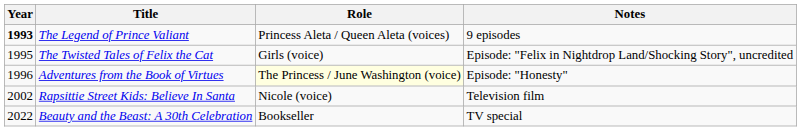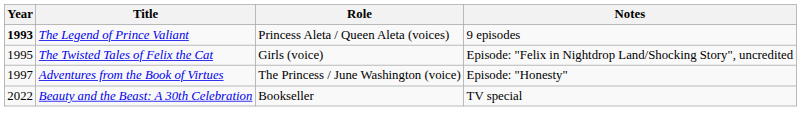Adventures from the Book of Virtues | Year: 1996 -> 1997
Adventures from the Book of Virtues | Role: lightyellow background -> no background
- row: 2002 | Rapsittie Street Kids: Believe In Santa | Nicole (voice) | Television film
